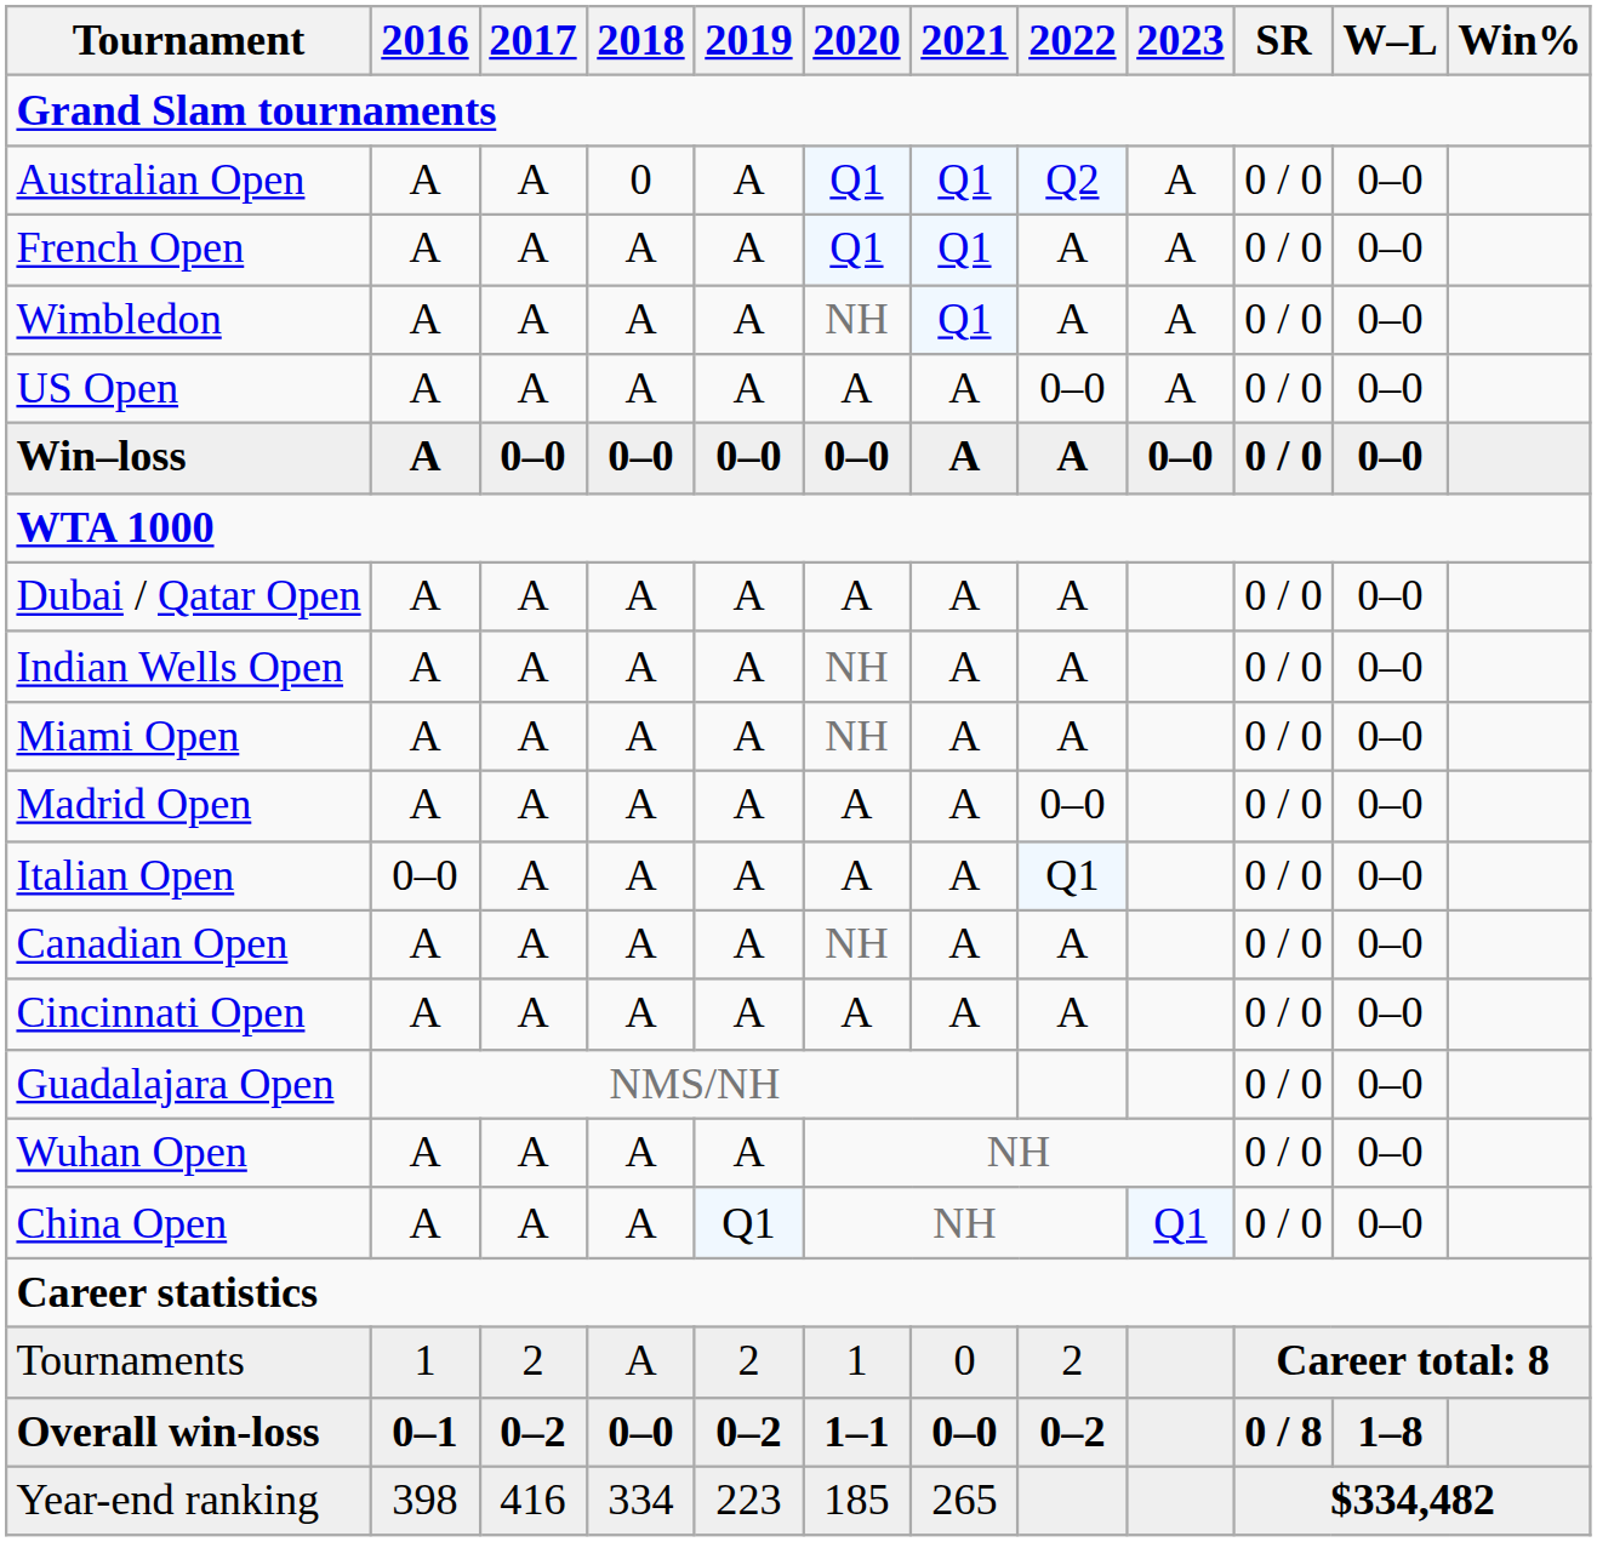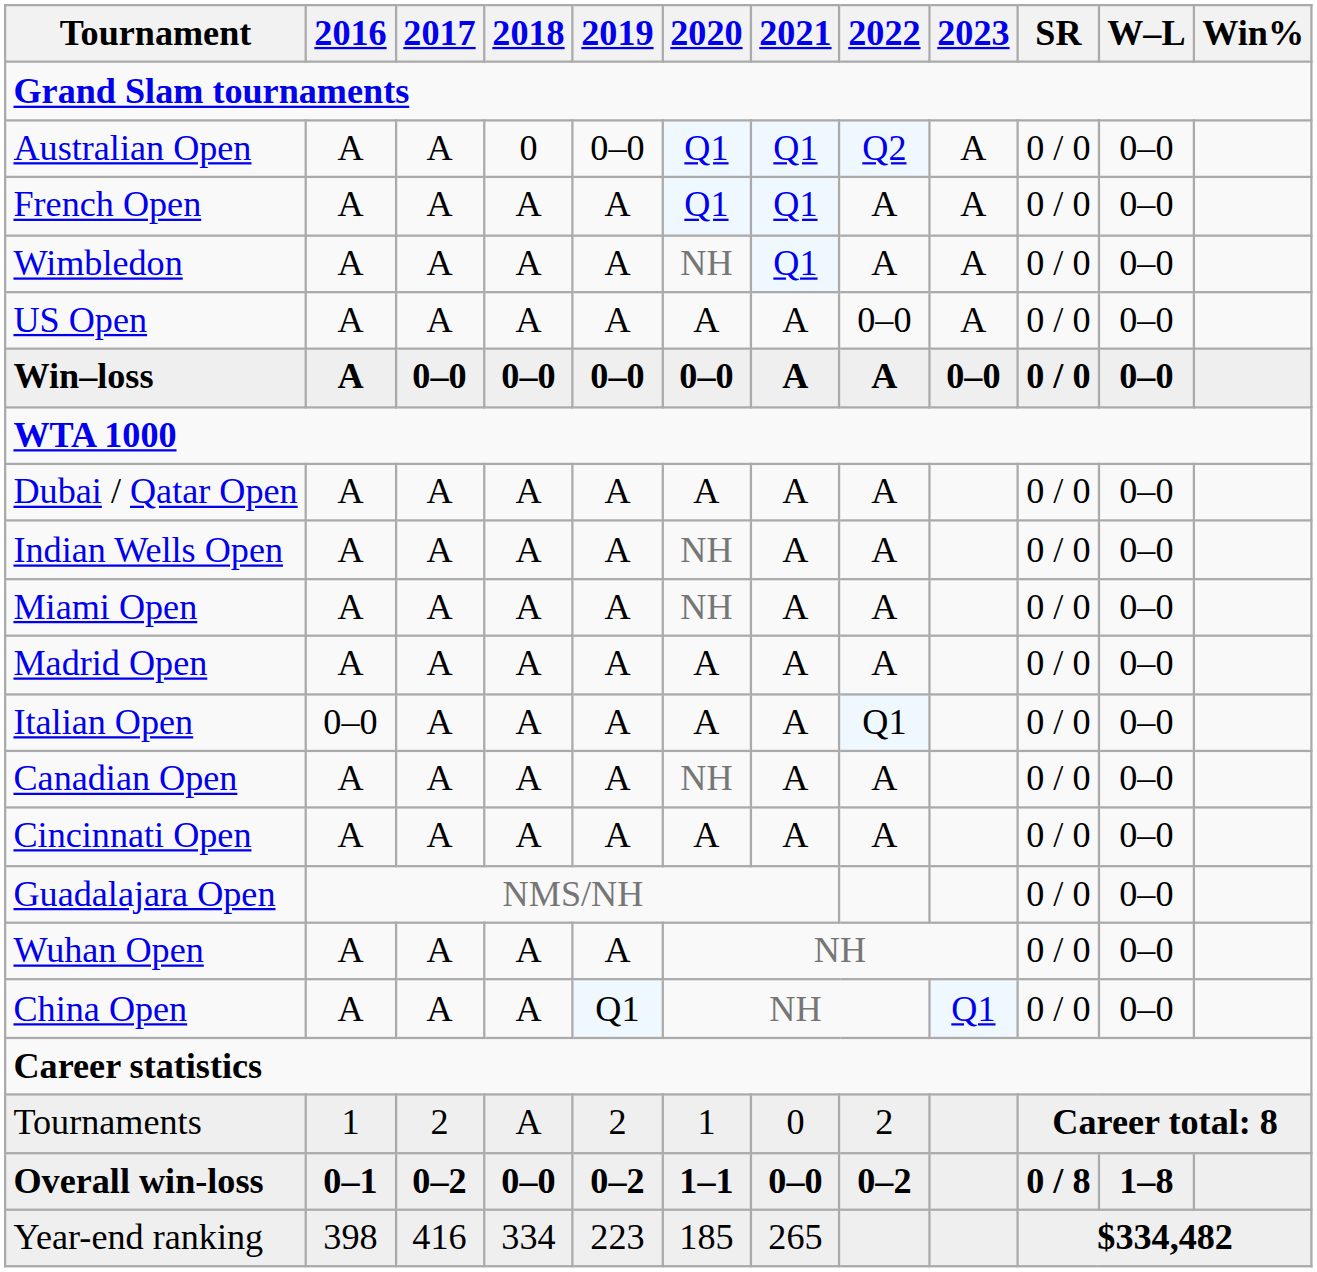Australian Open | 2019: A -> 0–0
Madrid Open | 2022: 0–0 -> A
